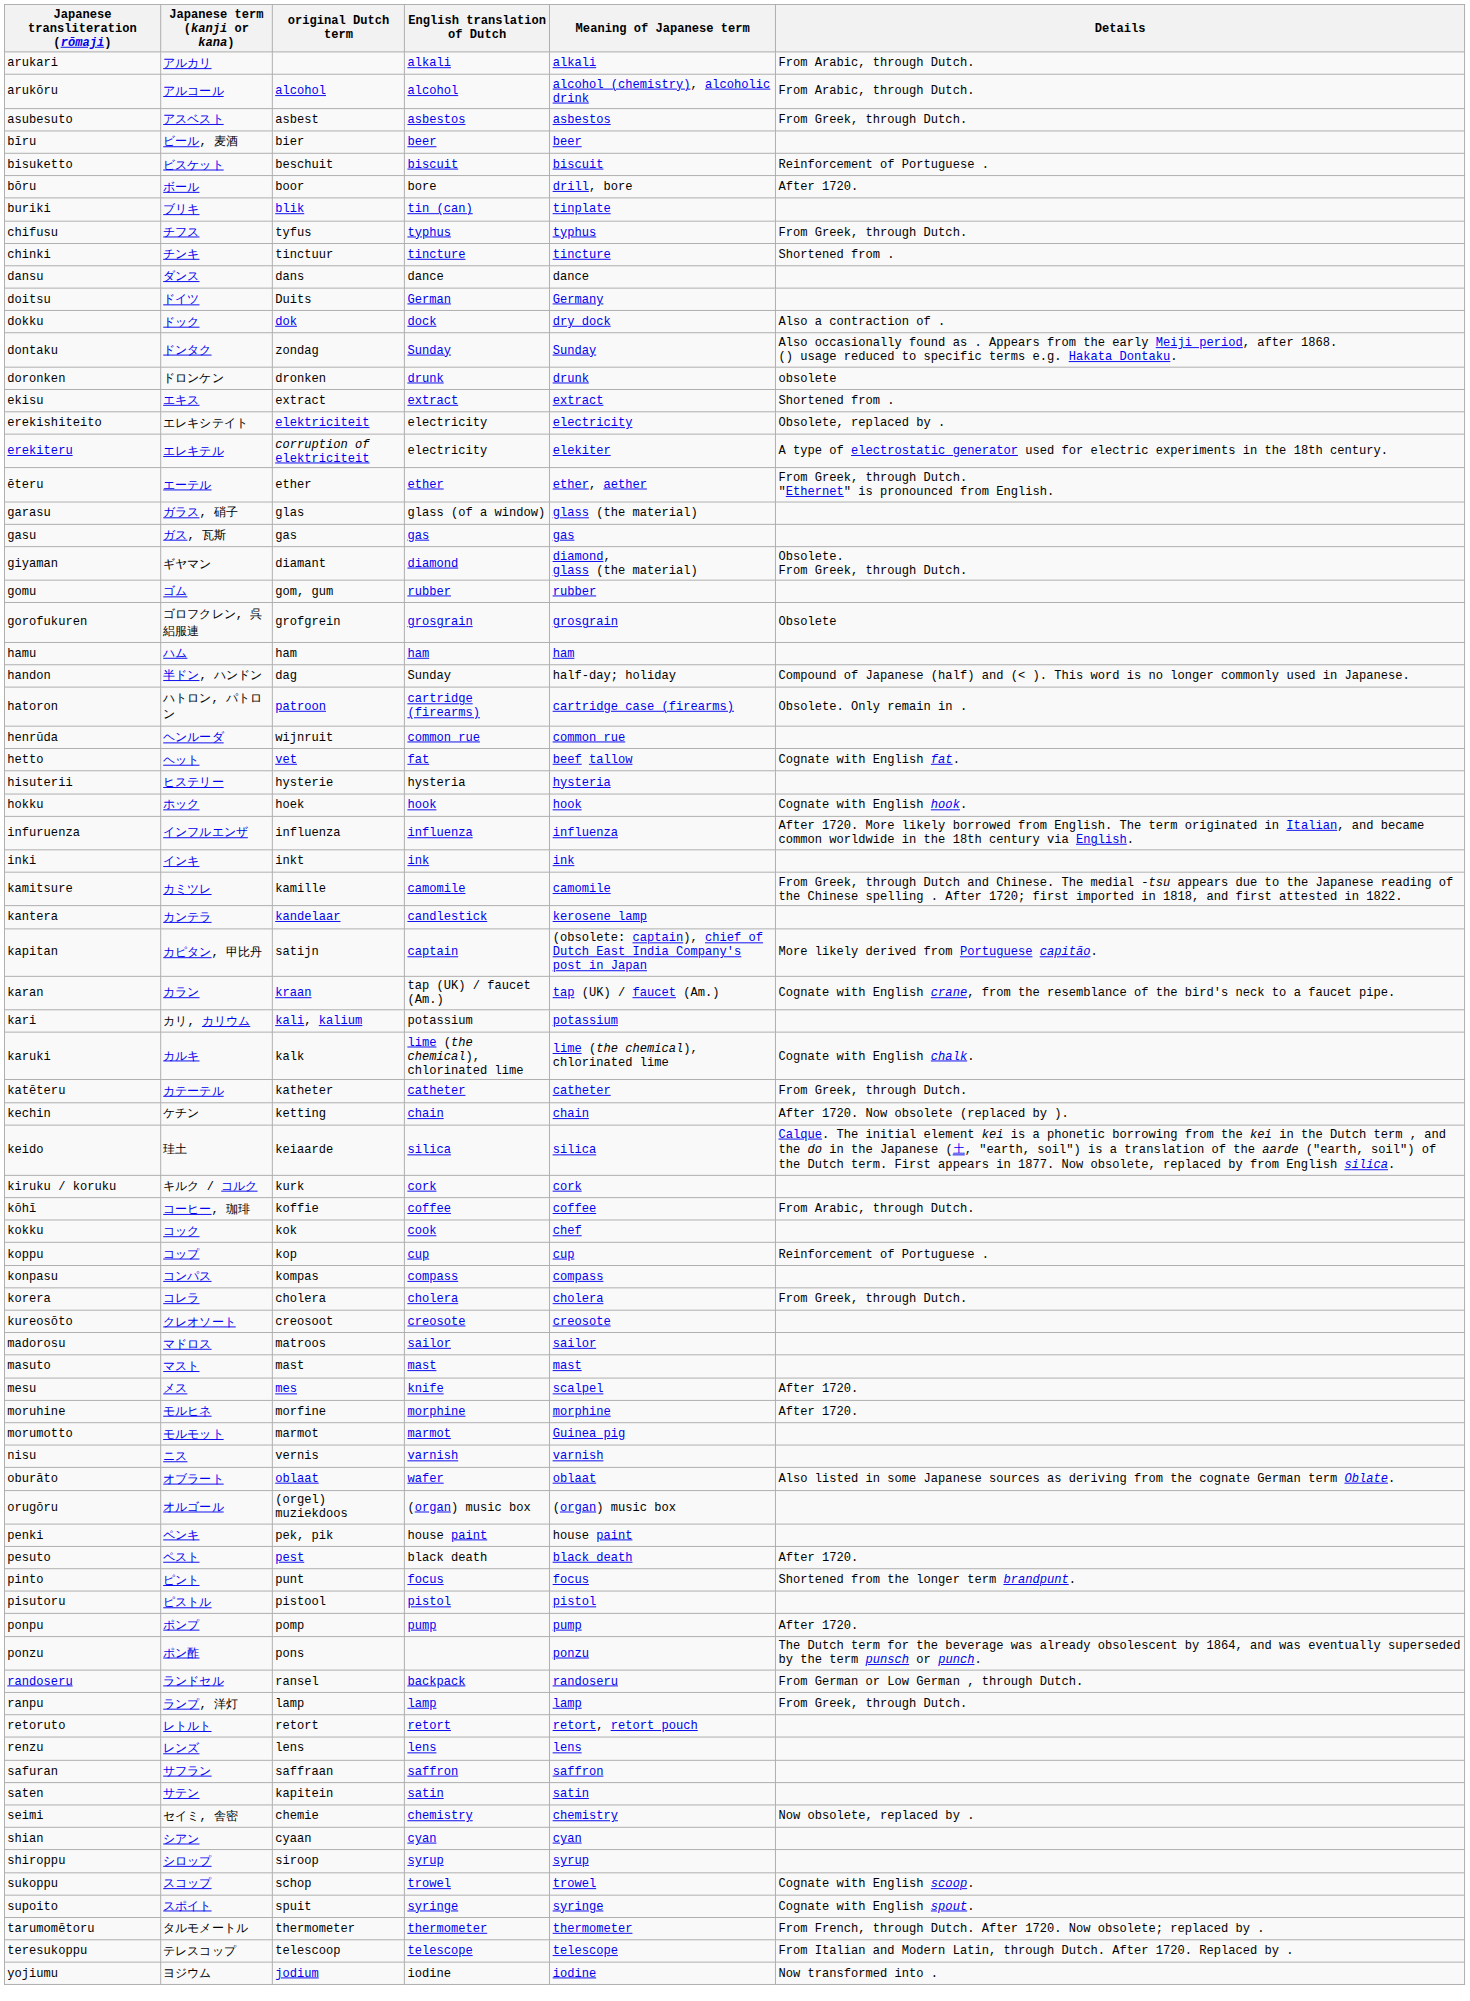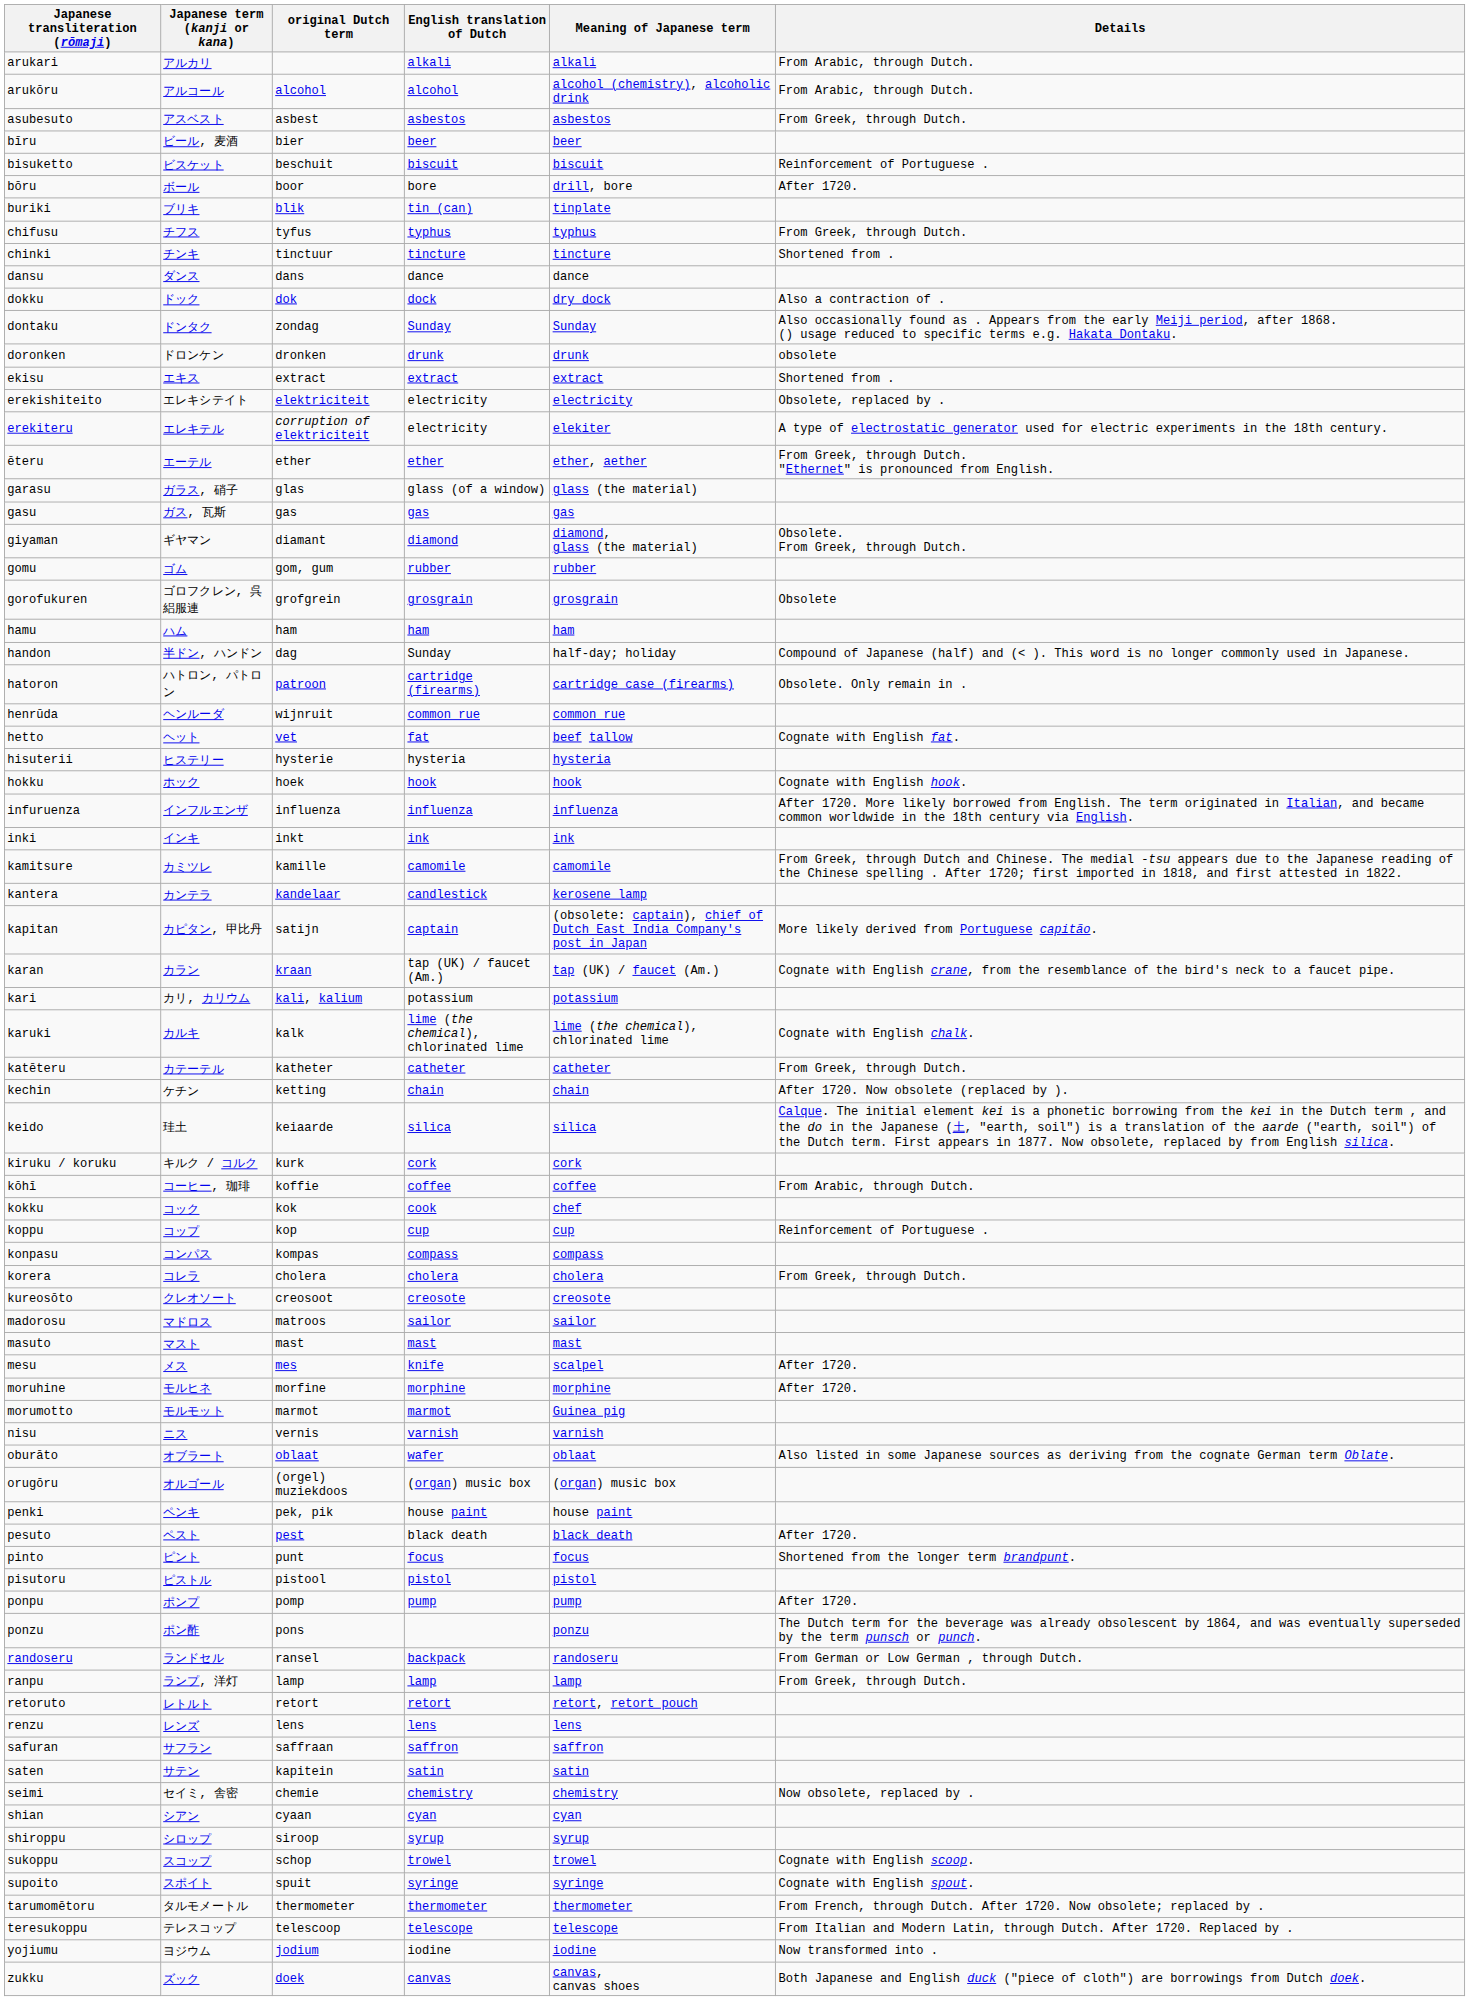- row: doitsu | ドイツ | Duits | German | Germany
+ row: zukku | ズック | doek | canvas | canvas, canvas shoes | Both Japanese and English duck ("piece of cloth") are borrowings from Dutch doek.
